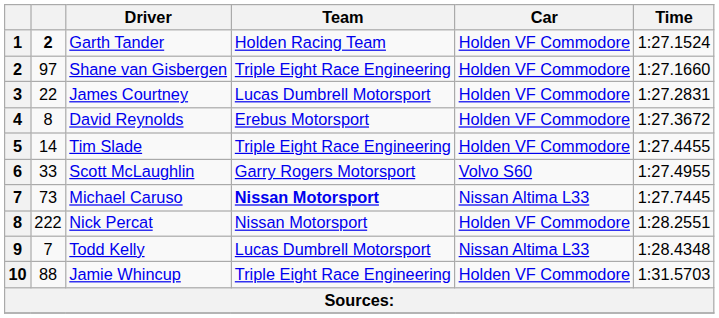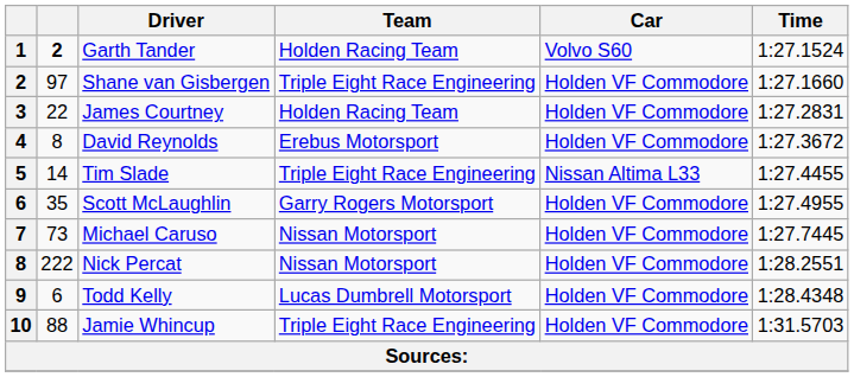Garth Tander | Car: Holden VF Commodore -> Volvo S60
James Courtney | Team: Lucas Dumbrell Motorsport -> Holden Racing Team
Tim Slade | Car: Holden VF Commodore -> Nissan Altima L33
Scott McLaughlin | column 2: 33 -> 35
Scott McLaughlin | Car: Volvo S60 -> Holden VF Commodore
Michael Caruso | Team: bold -> normal
Michael Caruso | Car: Nissan Altima L33 -> Holden VF Commodore
Todd Kelly | column 2: 7 -> 6
Todd Kelly | Car: Nissan Altima L33 -> Holden VF Commodore
